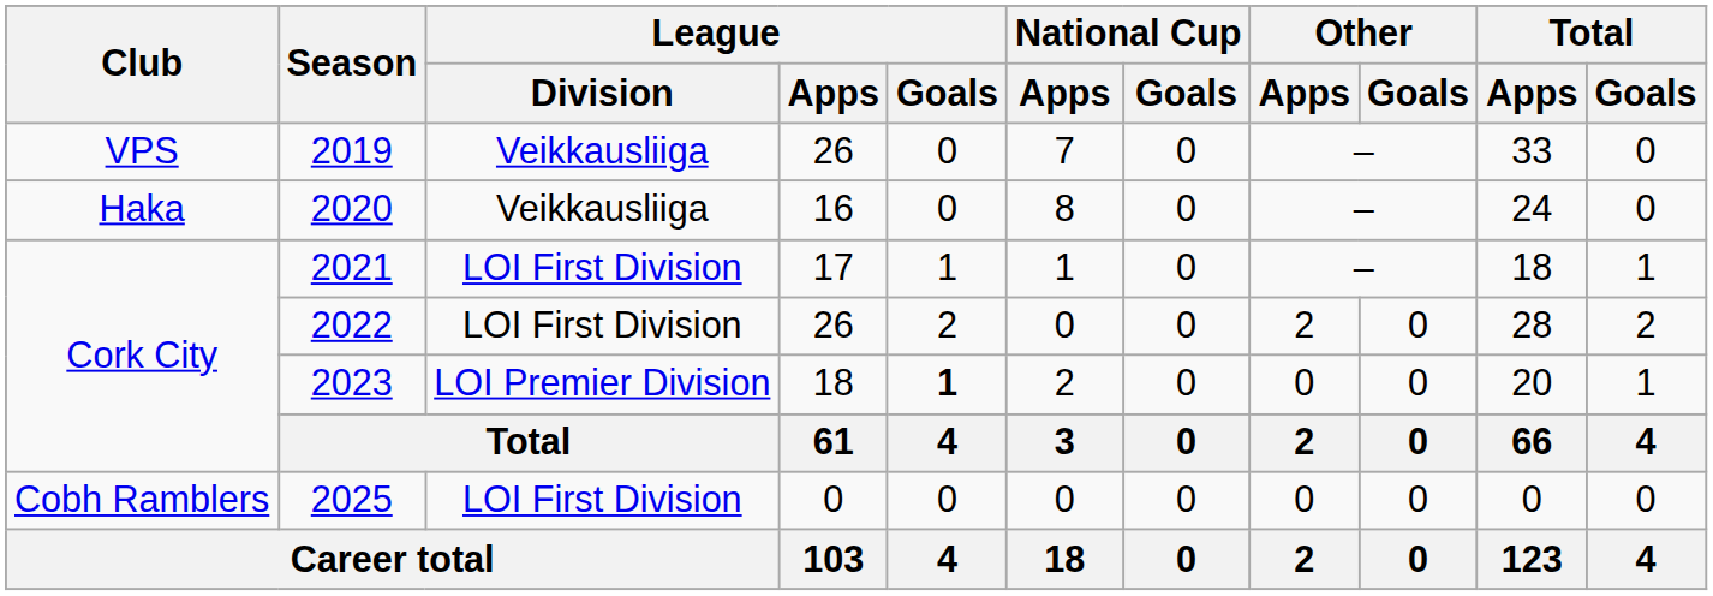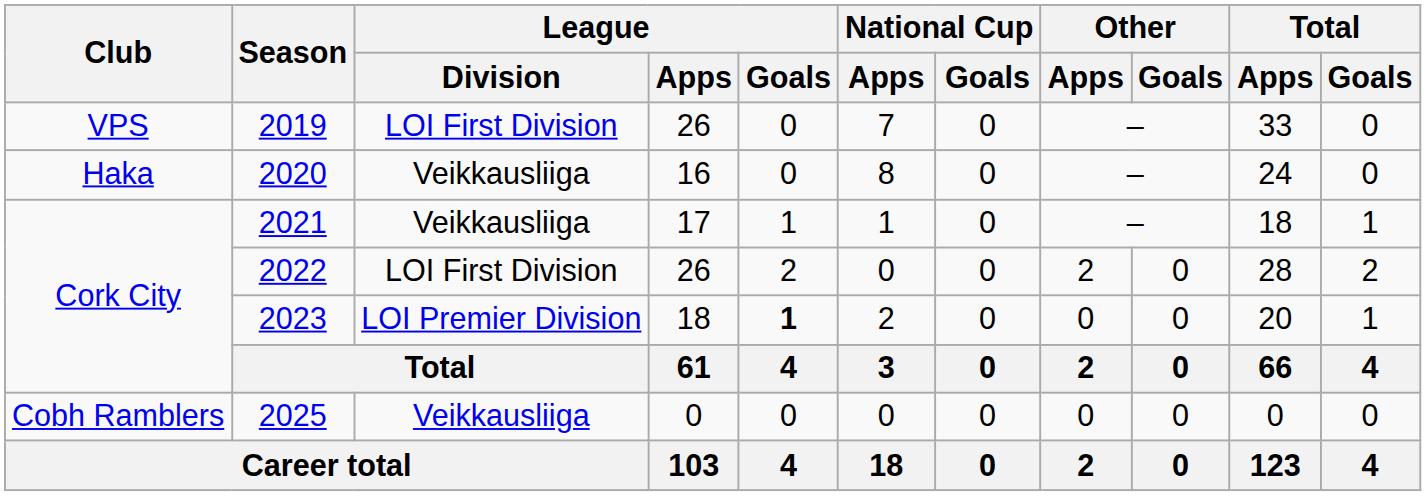2019 | League / Division: Veikkausliiga -> LOI First Division
2021 | League / Division: LOI First Division -> Veikkausliiga
2025 | League / Division: LOI First Division -> Veikkausliiga
